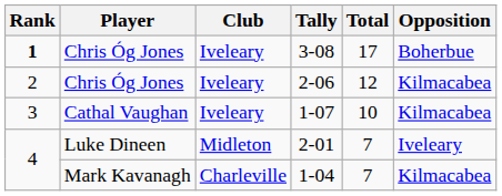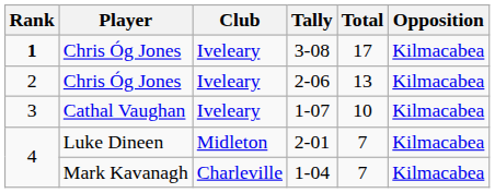3-08 | Opposition: Boherbue -> Kilmacabea
2-06 | Total: 12 -> 13
2-01 | Opposition: Iveleary -> Kilmacabea
